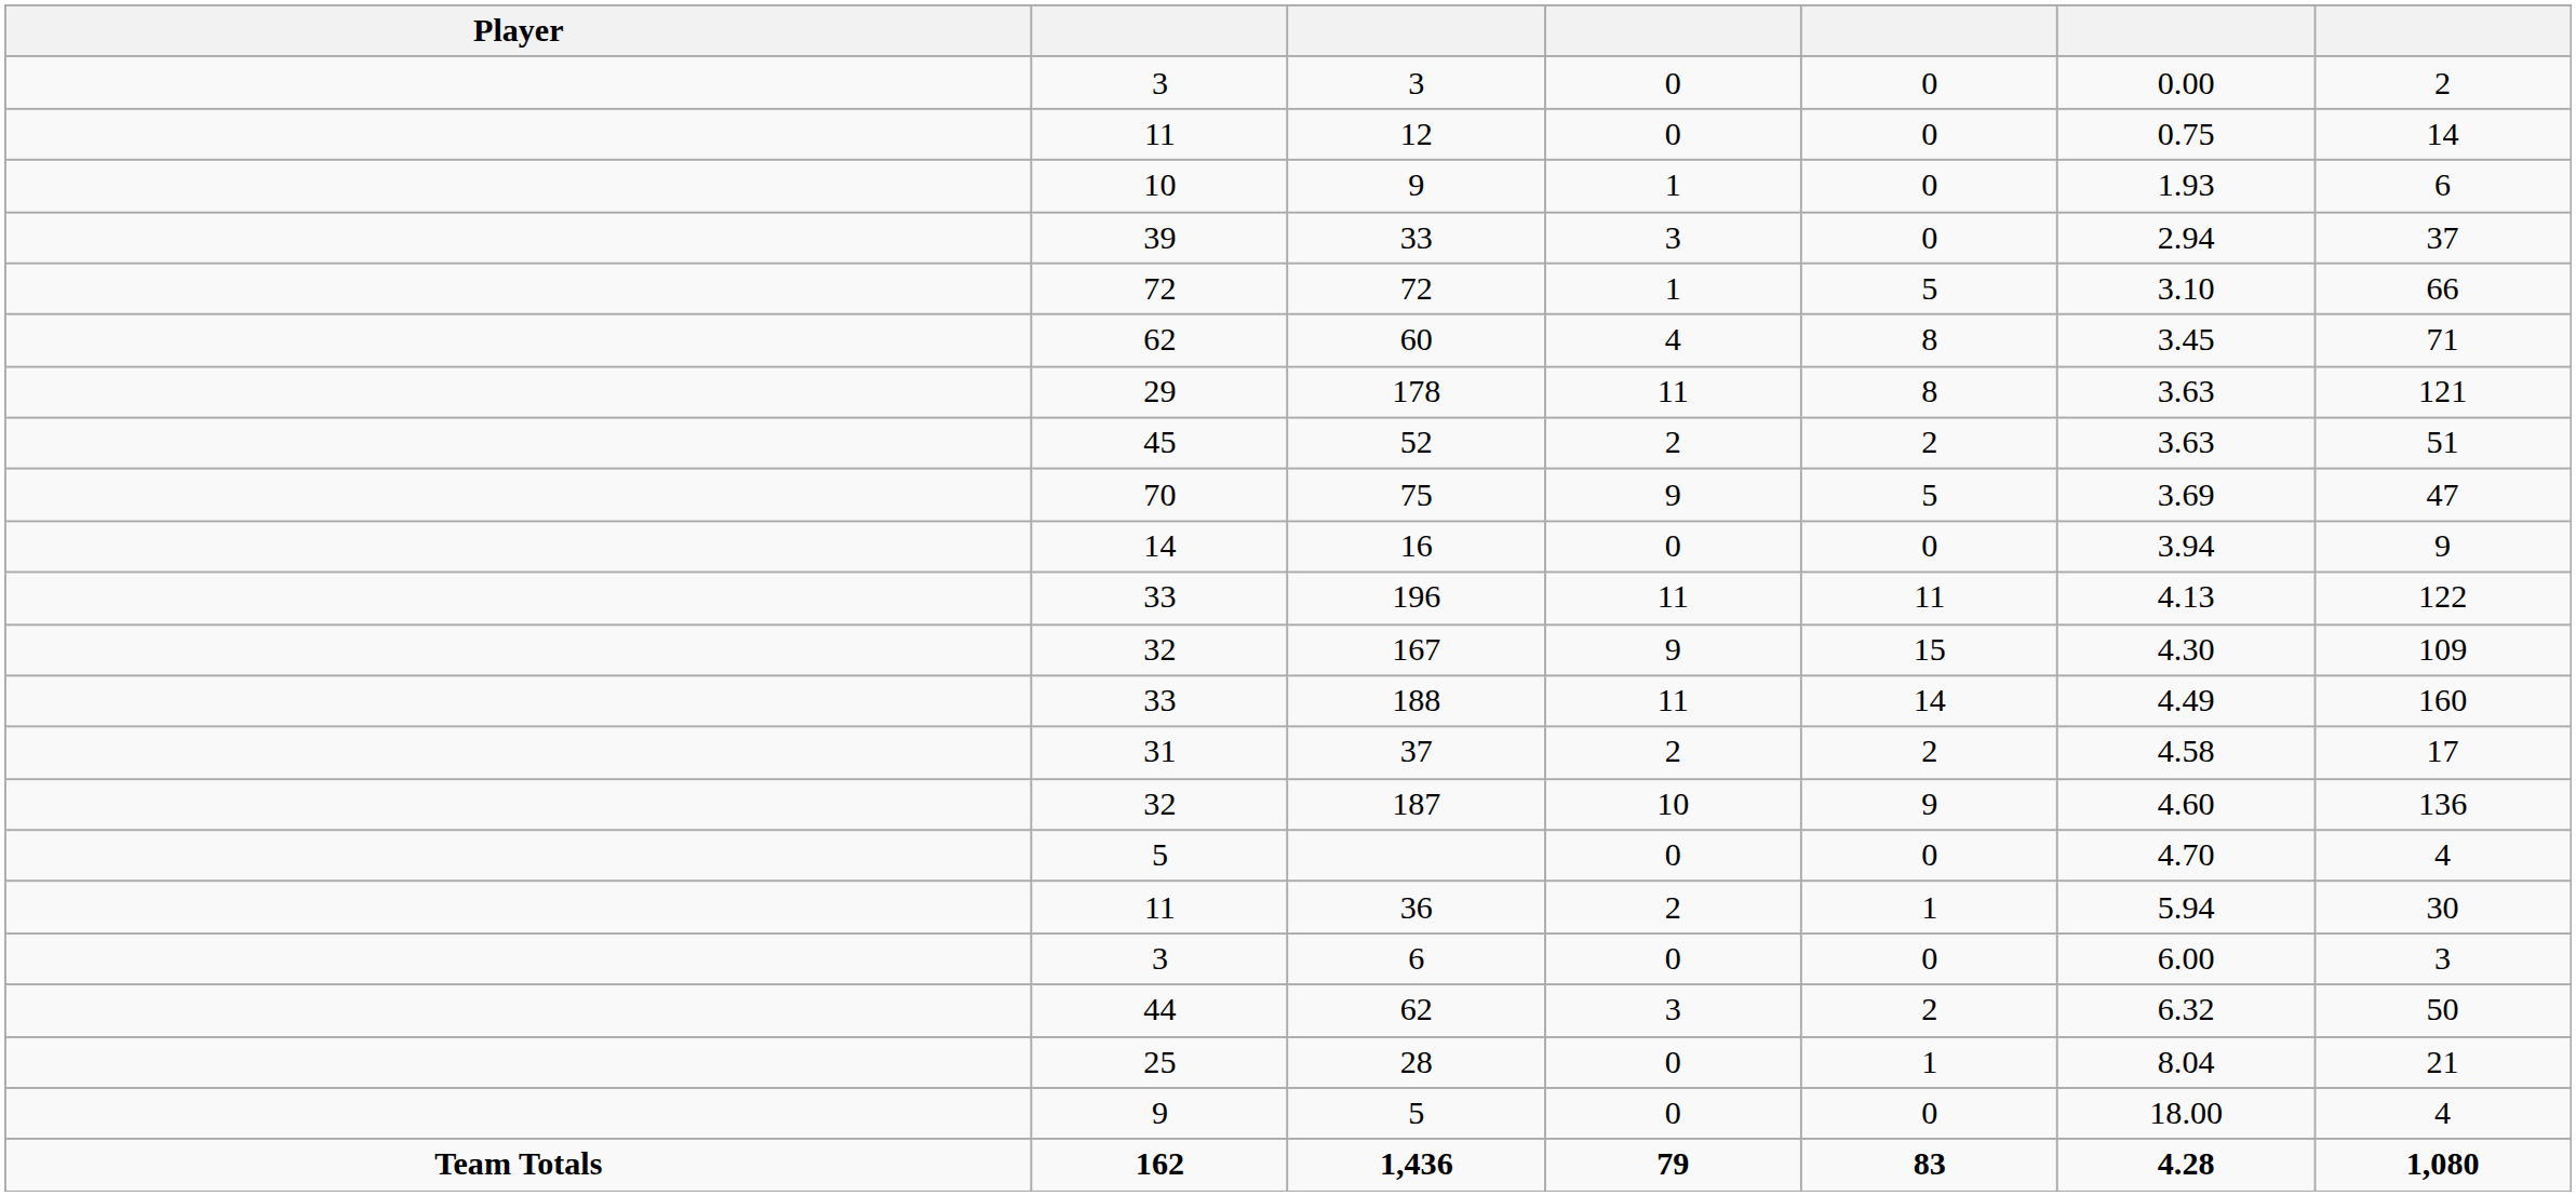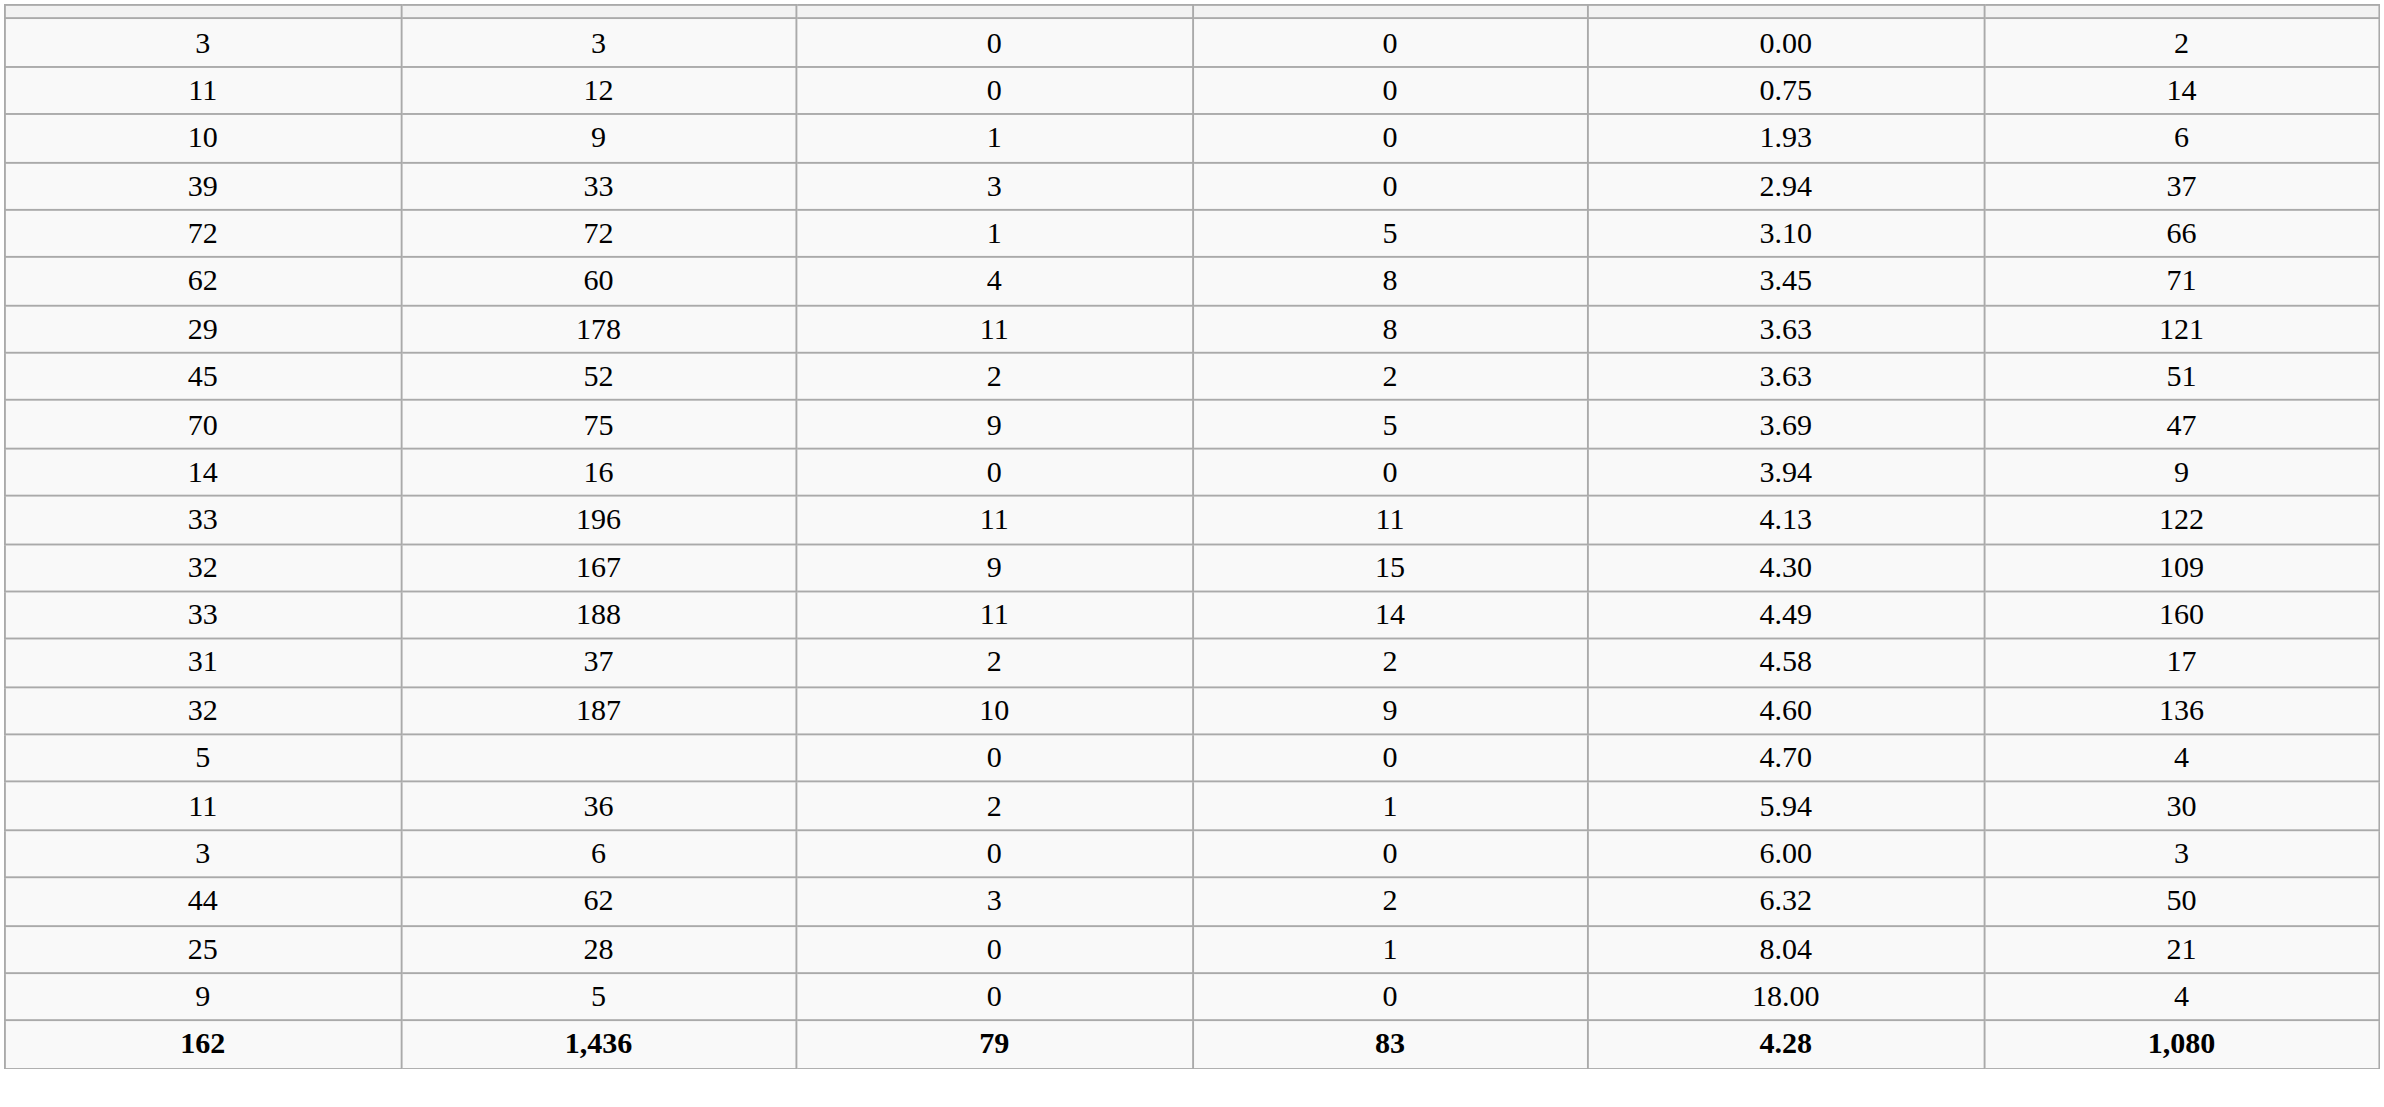- column: Player | Team Totals
